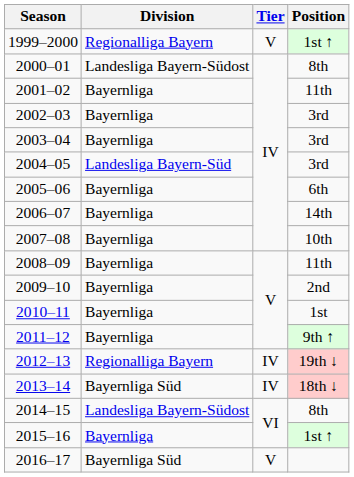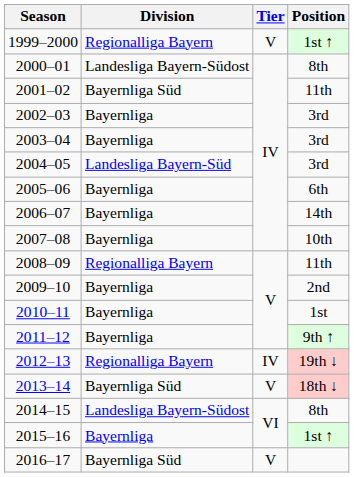2001–02 | Division: Bayernliga -> Bayernliga Süd
2008–09 | Division: Bayernliga -> Regionalliga Bayern
2013–14 | Tier: IV -> V
